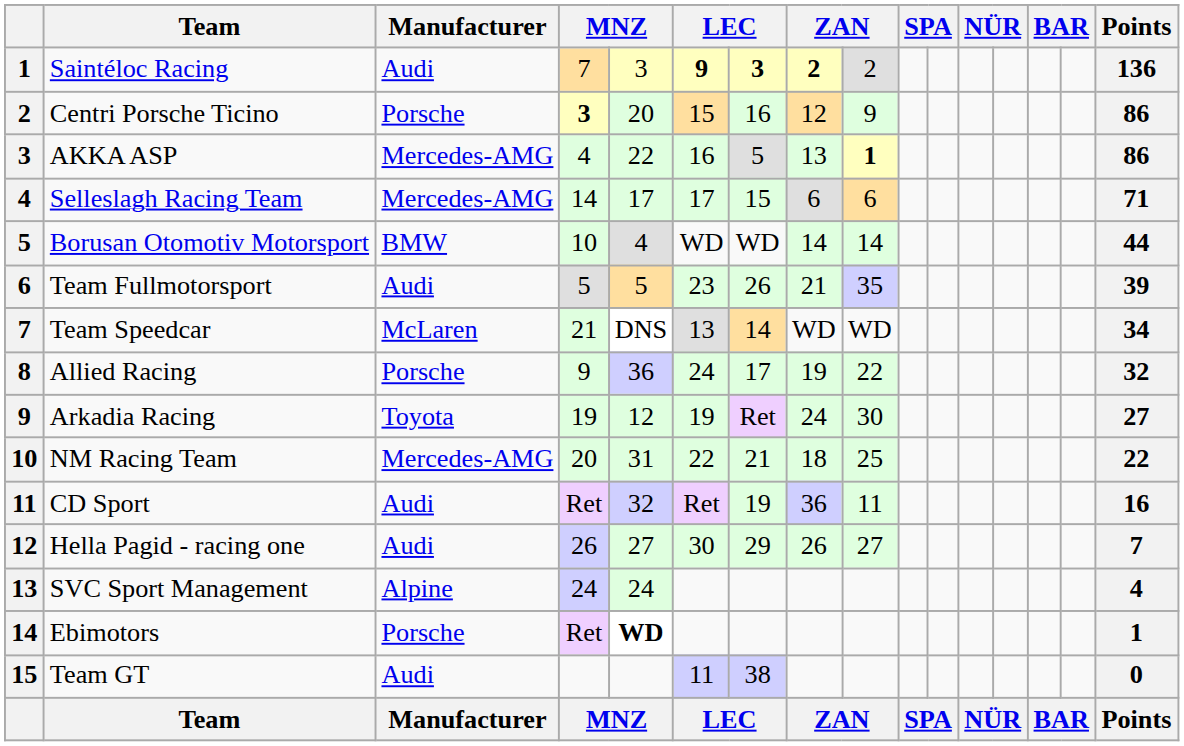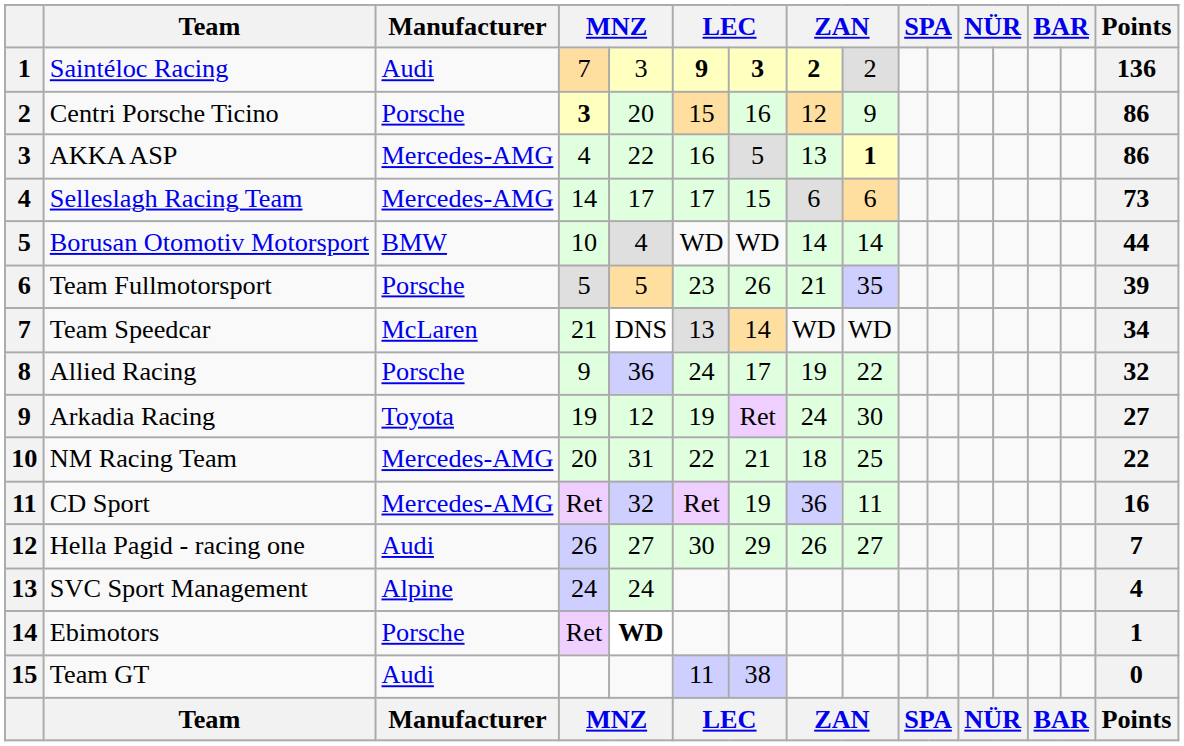Selleslagh Racing Team | Points: 71 -> 73
Team Fullmotorsport | Manufacturer: Audi -> Porsche
CD Sport | Manufacturer: Audi -> Mercedes-AMG
